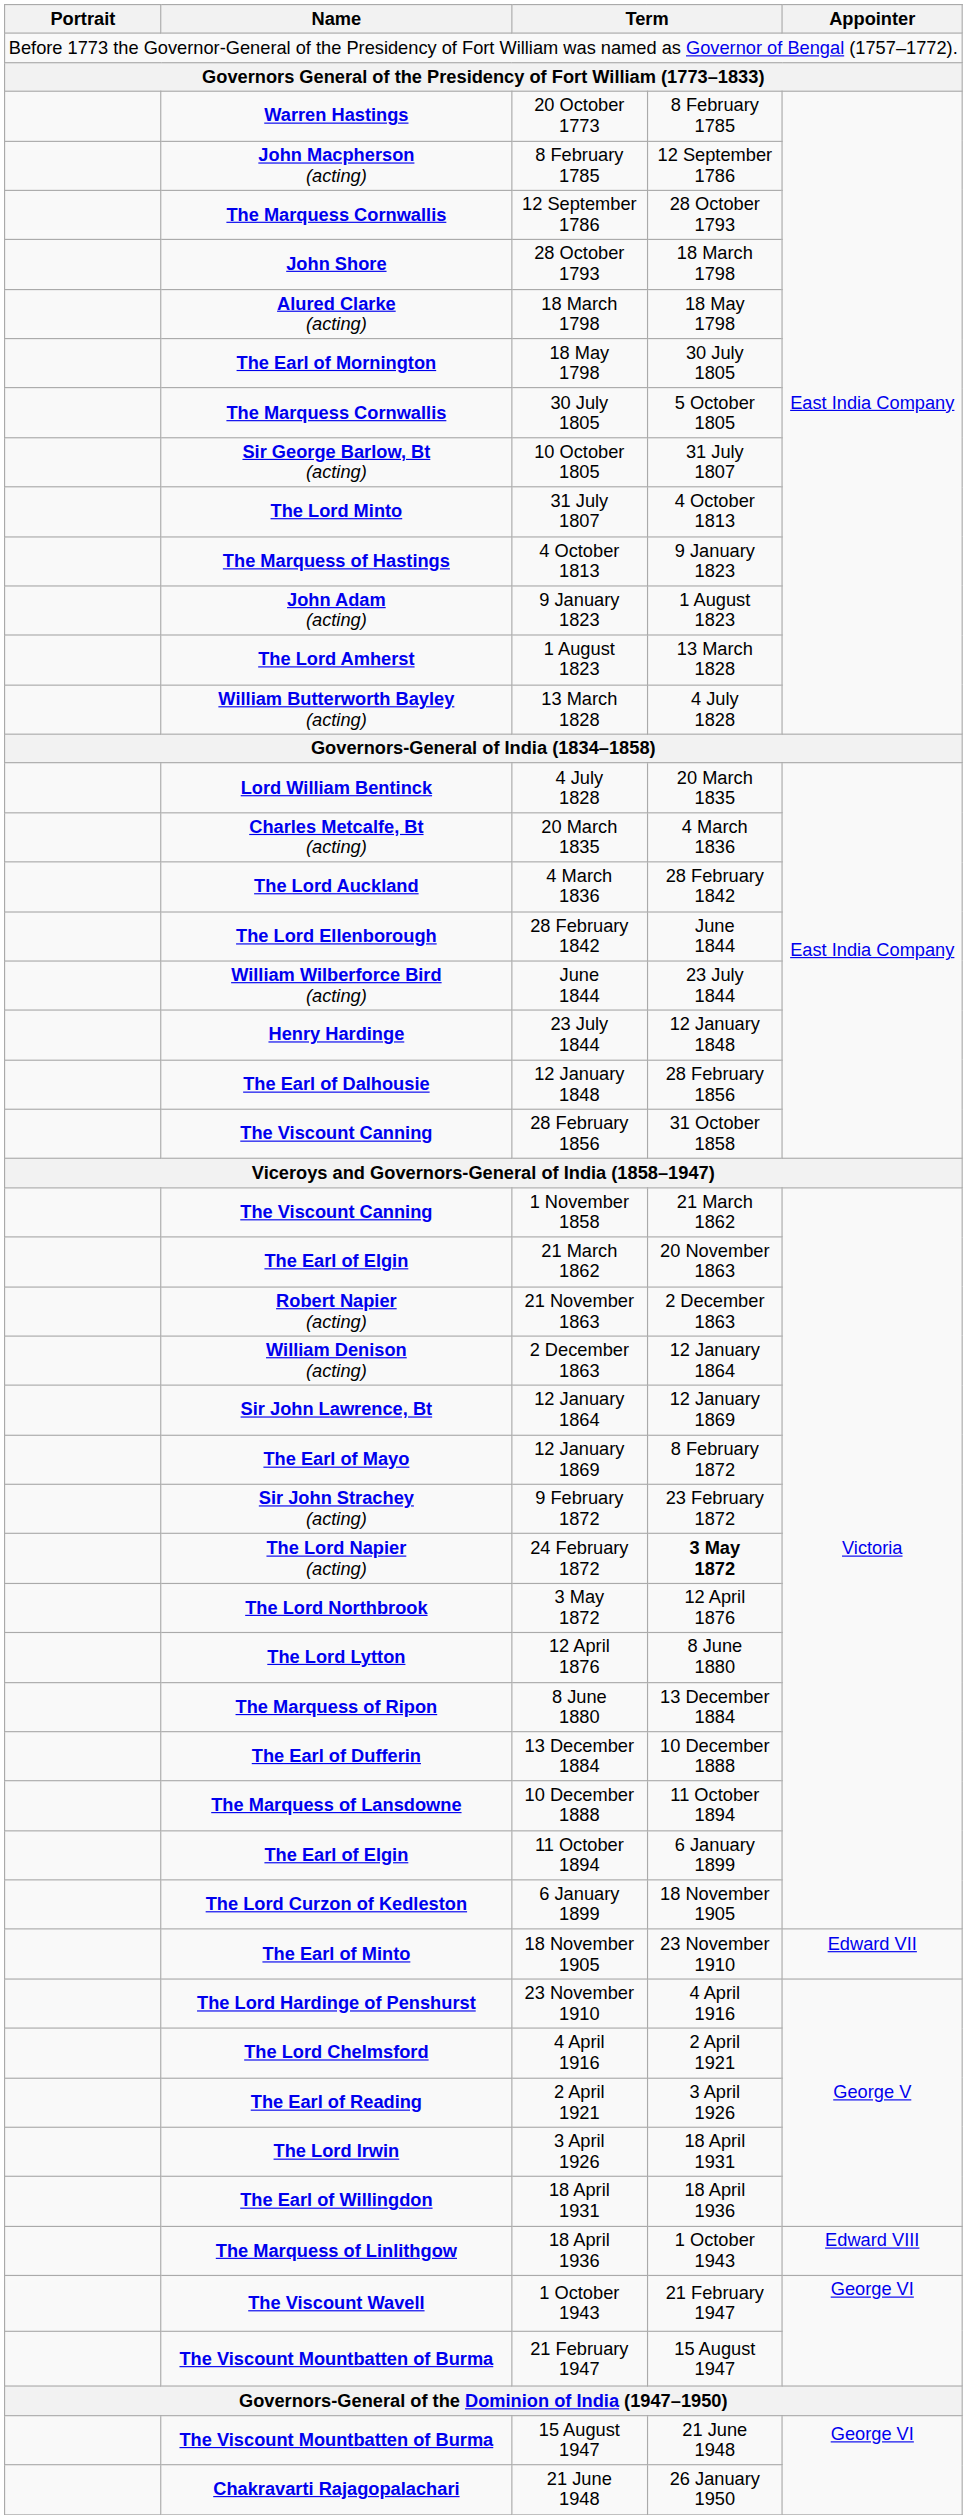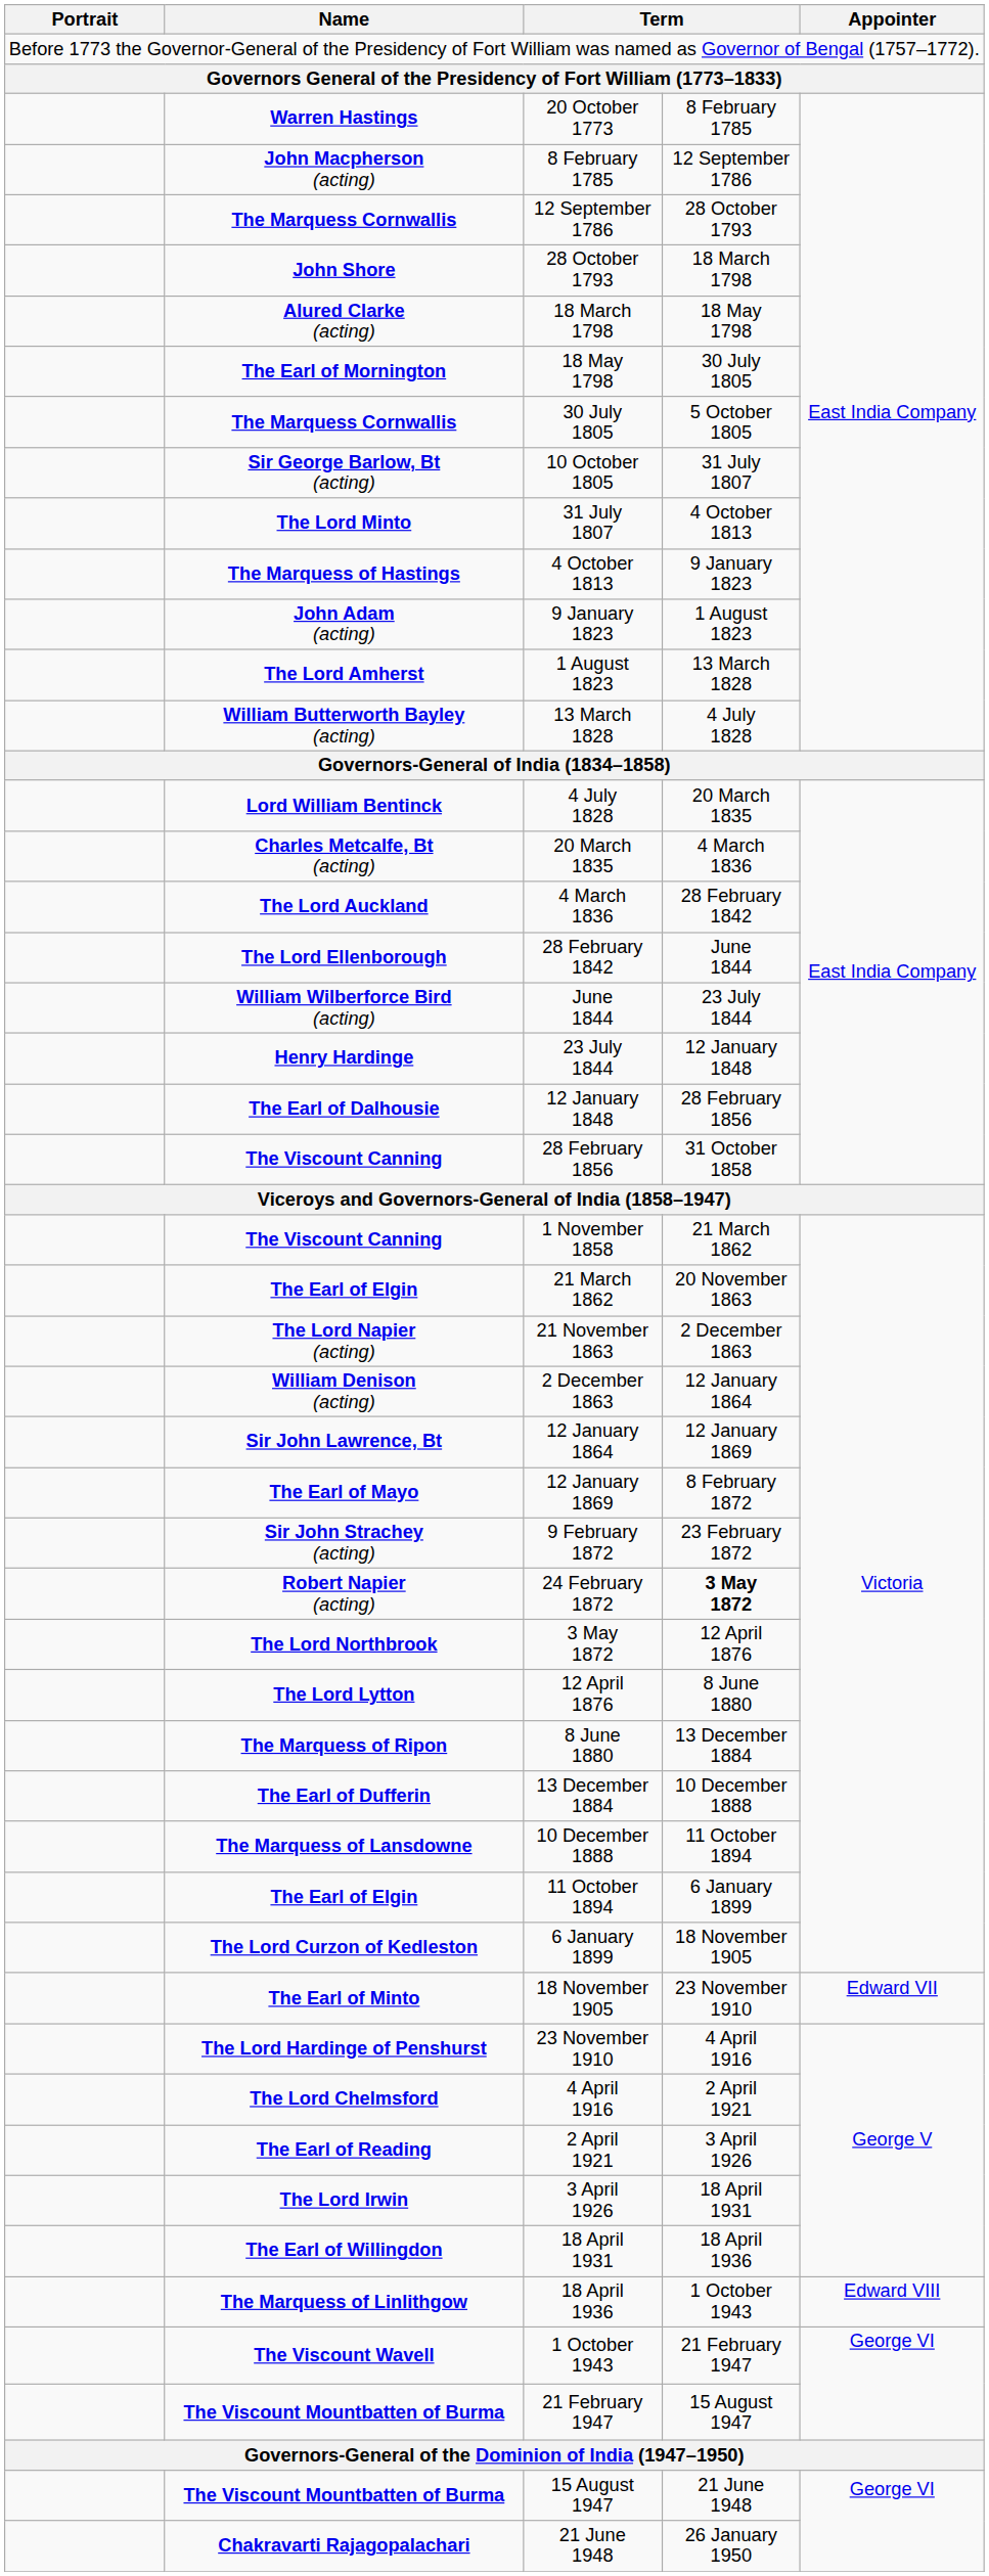21 November 1863 | Name: Robert Napier (acting) -> The Lord Napier (acting)
24 February 1872 | Name: The Lord Napier (acting) -> Robert Napier (acting)
